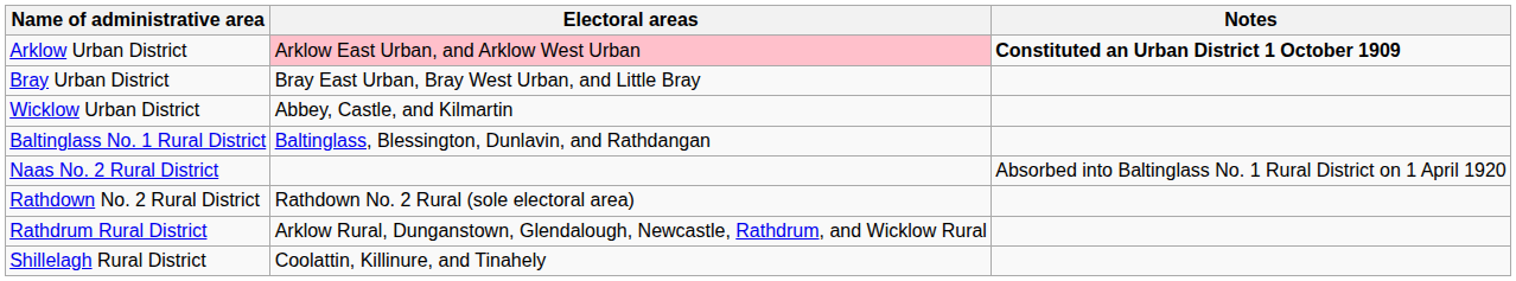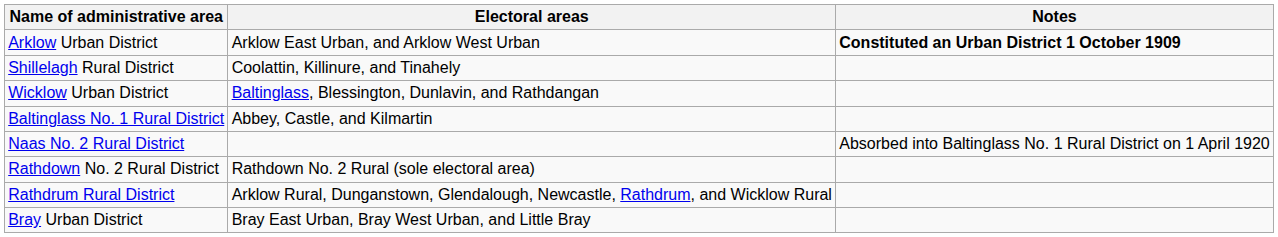Arklow Urban District | Electoral areas: pink background -> no background
rows swapped: Bray Urban District <-> Shillelagh Rural District
Wicklow Urban District | Electoral areas: Abbey, Castle, and Kilmartin -> Baltinglass, Blessington, Dunlavin, and Rathdangan
Baltinglass No. 1 Rural District | Electoral areas: Baltinglass, Blessington, Dunlavin, and Rathdangan -> Abbey, Castle, and Kilmartin
